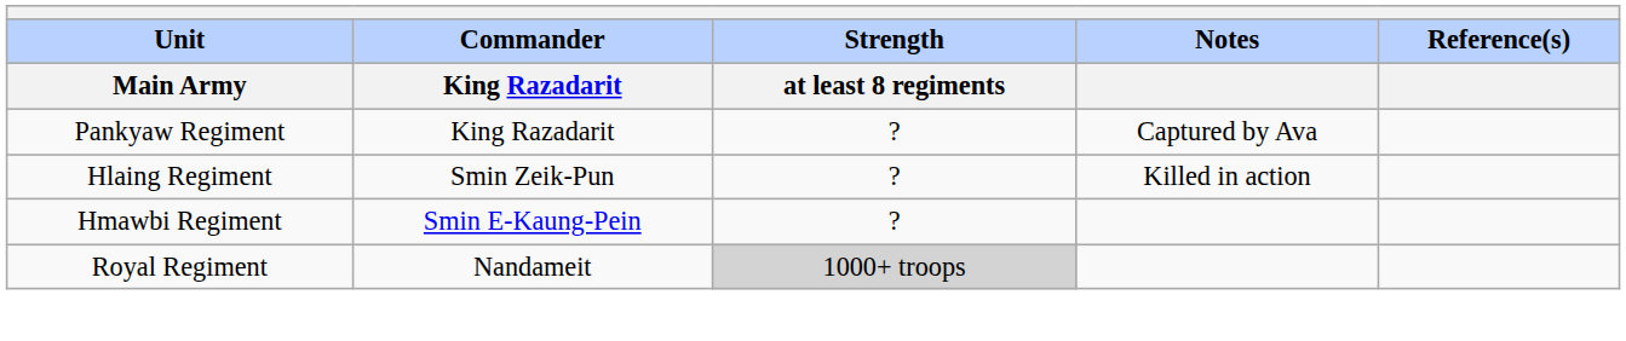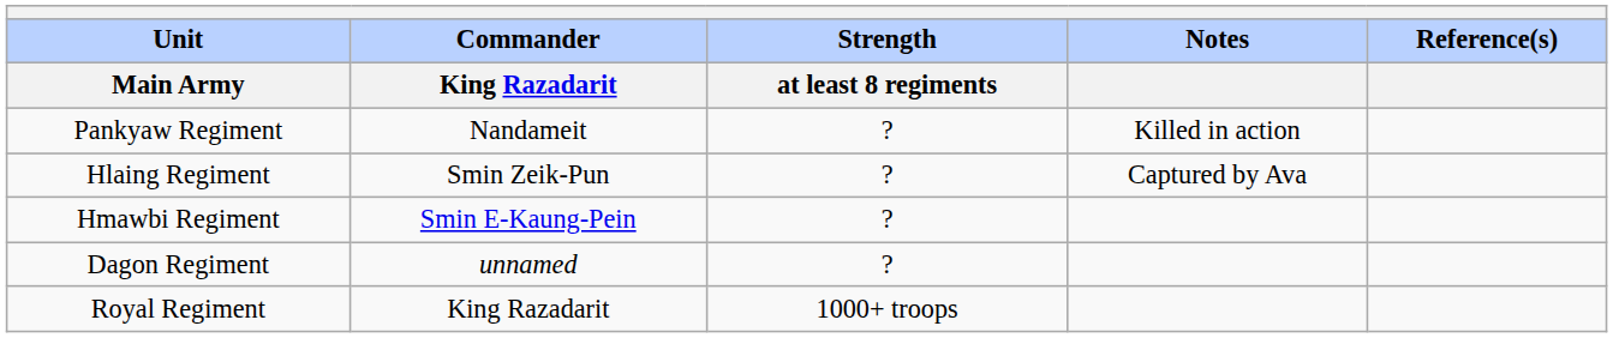Pankyaw Regiment | Commander / King Razadarit: King Razadarit -> Nandameit
Pankyaw Regiment | Notes: Captured by Ava -> Killed in action
Hlaing Regiment | Notes: Killed in action -> Captured by Ava
+ row: Dagon Regiment | unnamed | ?
Royal Regiment | Commander / King Razadarit: Nandameit -> King Razadarit
Royal Regiment | Strength / at least 8 regiments: lightgrey background -> no background
